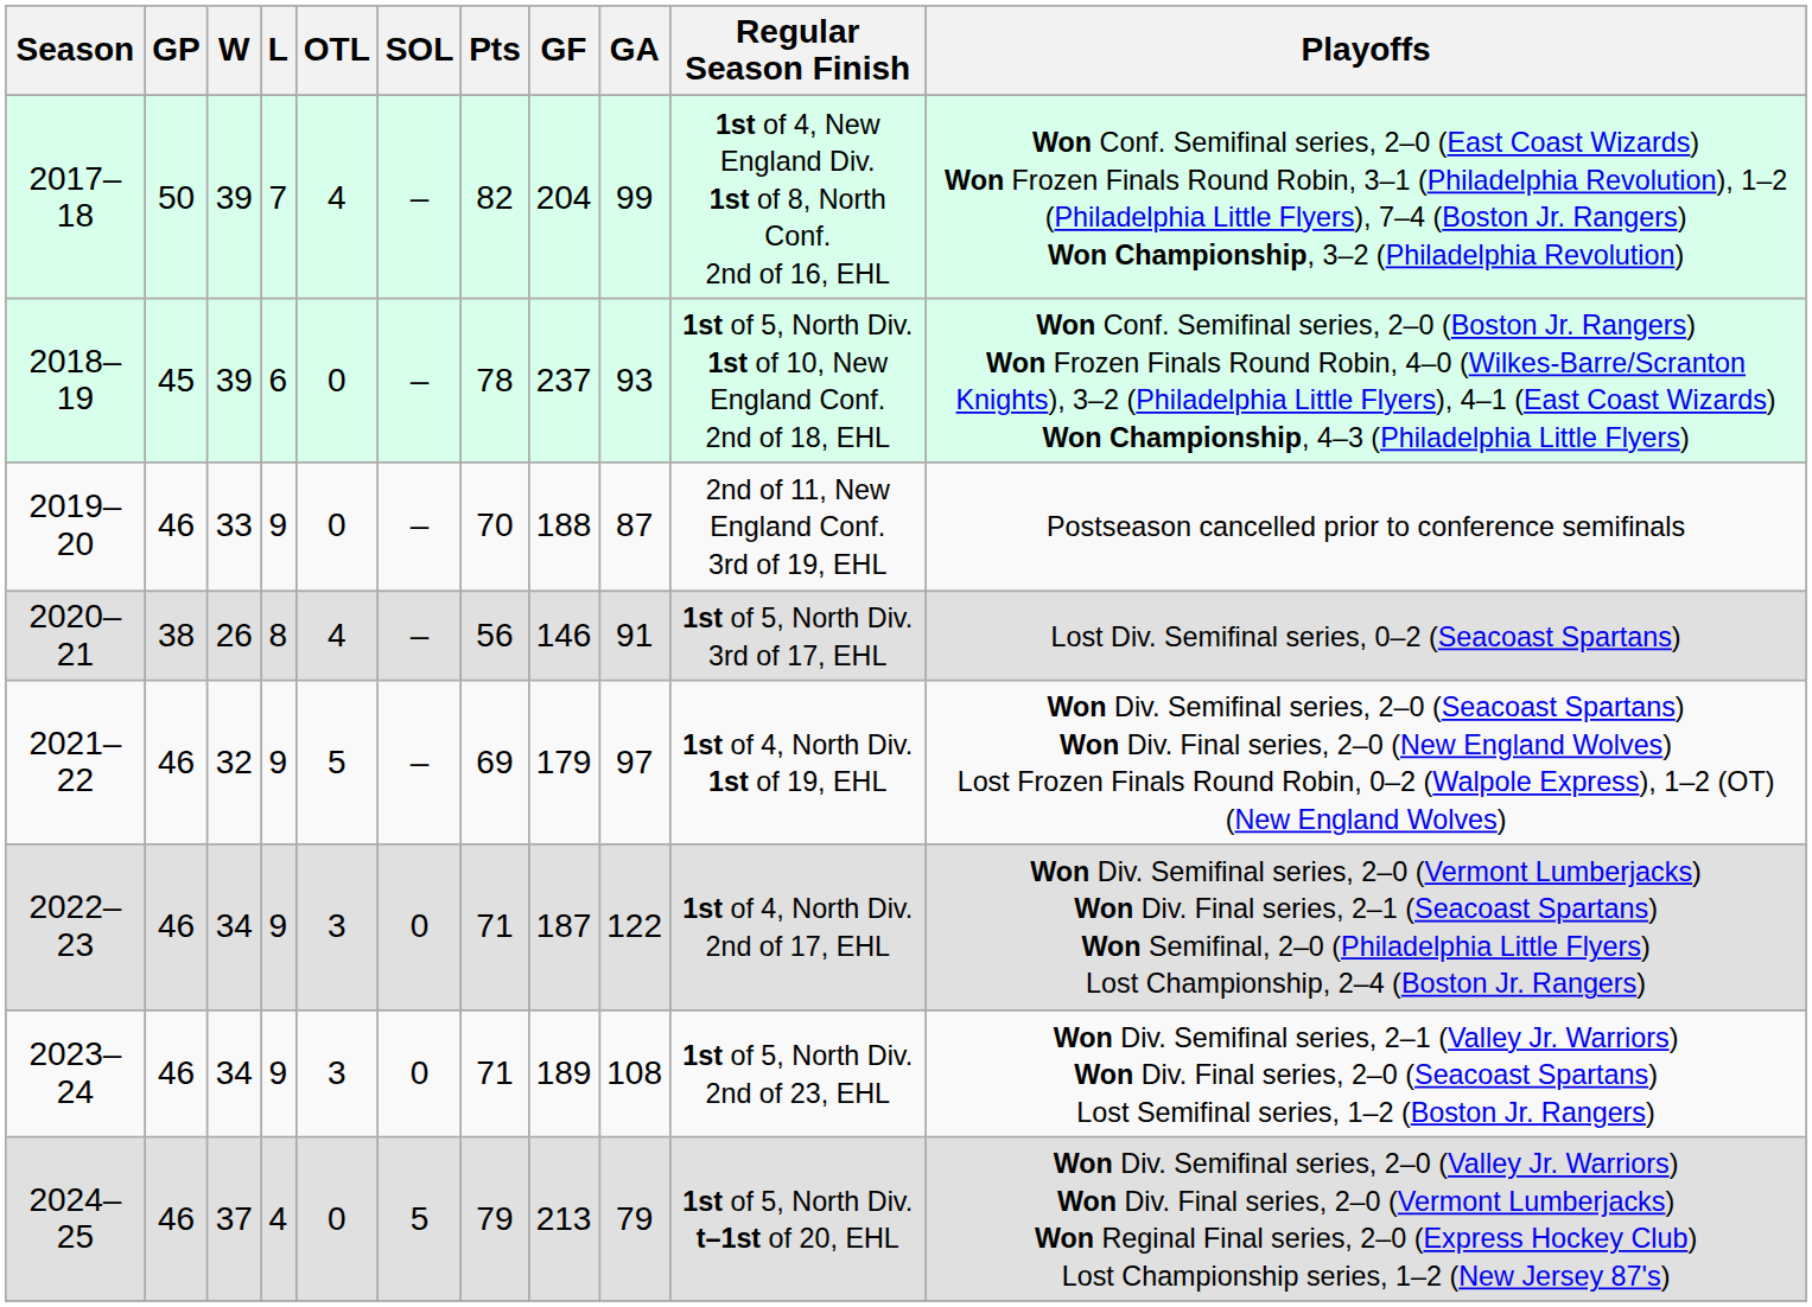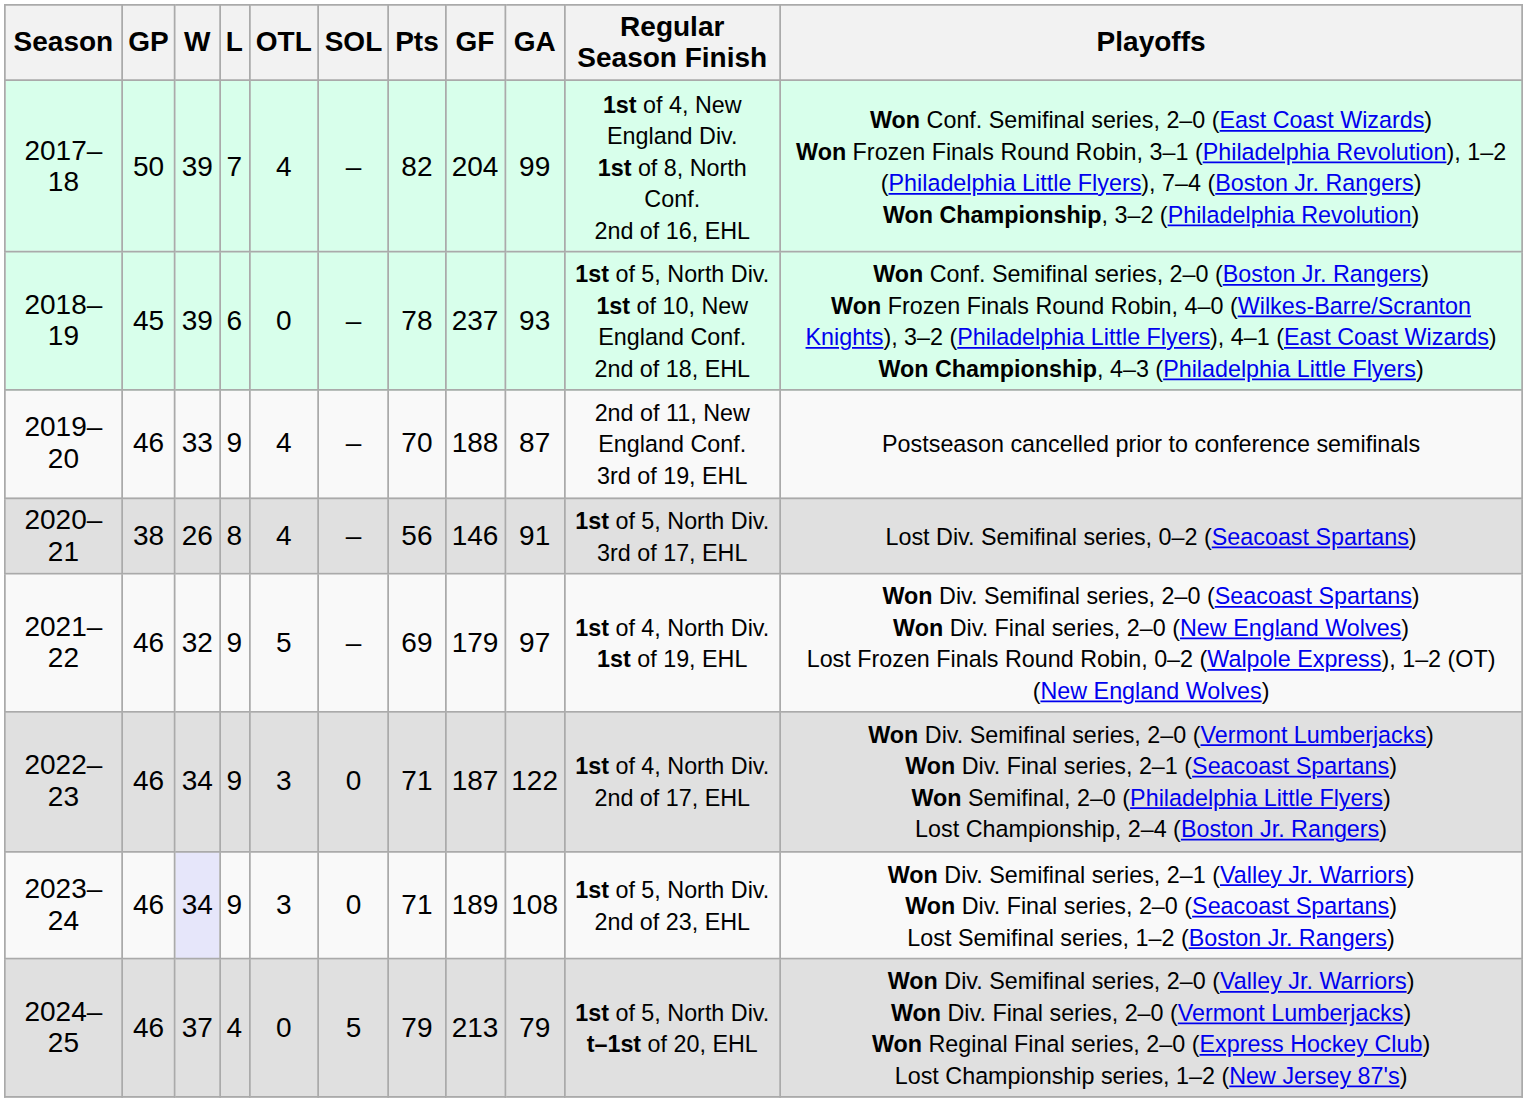2019–20 | OTL: 0 -> 4
2023–24 | W: no background -> lavender background
